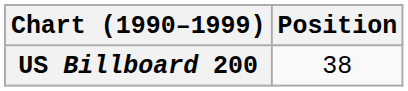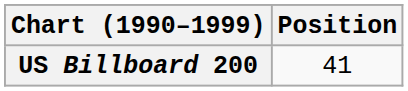US Billboard 200 | Position: 38 -> 41
